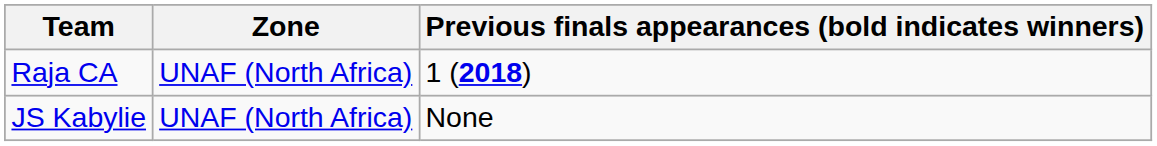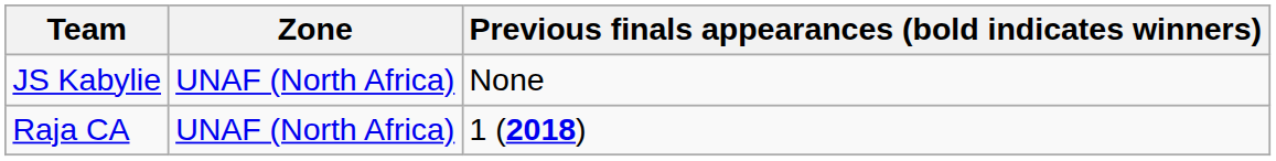rows swapped: Raja CA <-> JS Kabylie
